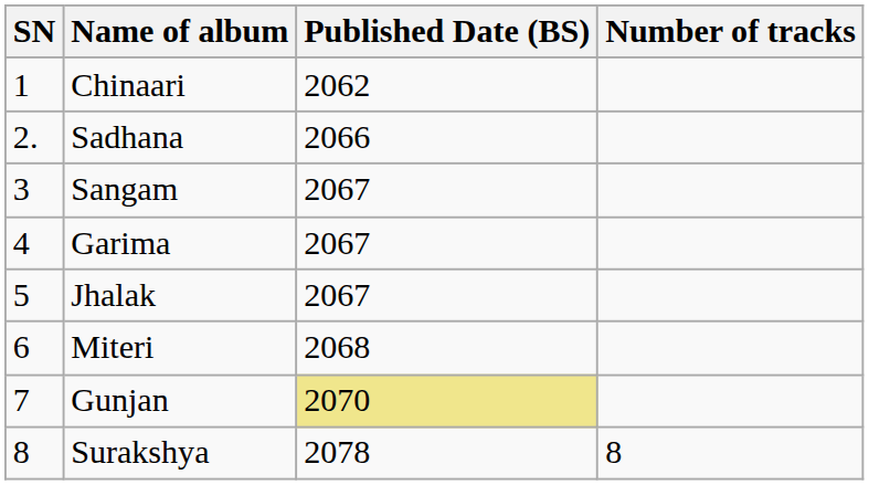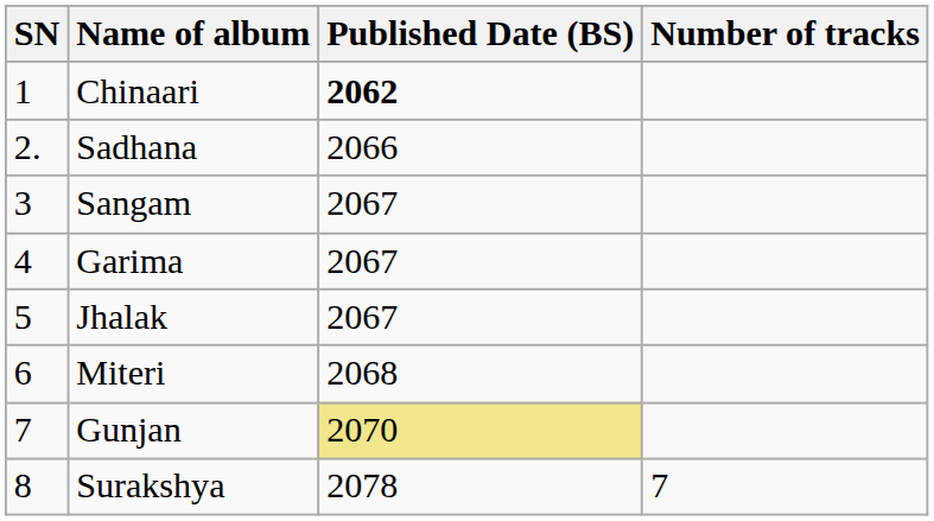Chinaari | Published Date (BS): normal -> bold
Surakshya | Number of tracks: 8 -> 7
